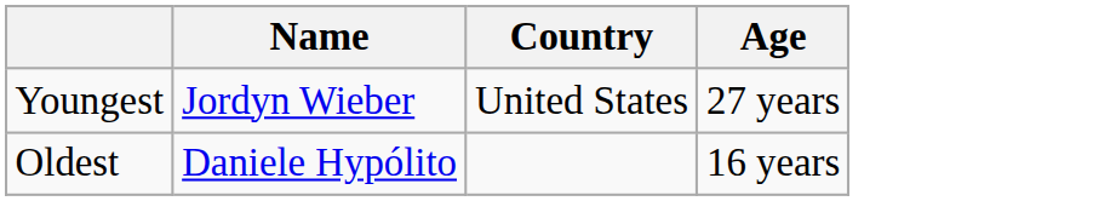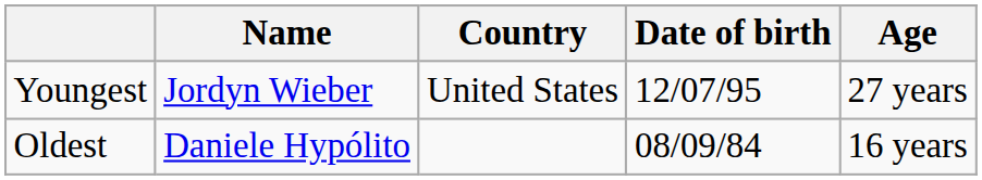+ column: Date of birth | 12/07/95 | 08/09/84
